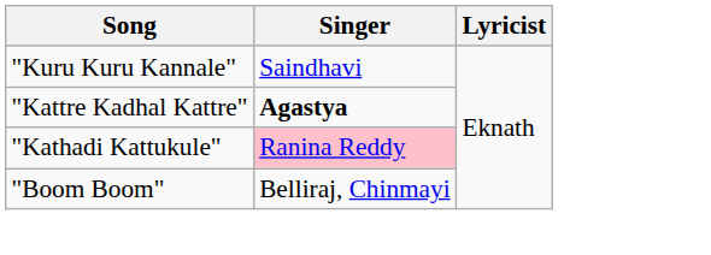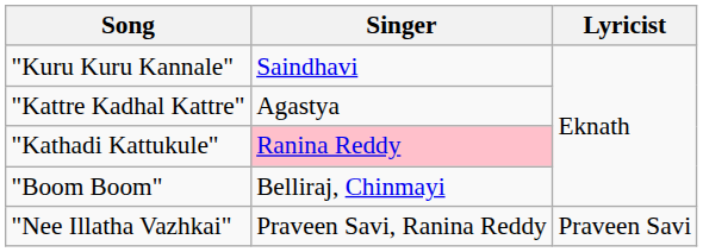"Kattre Kadhal Kattre" | Singer: bold -> normal
+ row: "Nee Illatha Vazhkai" | Praveen Savi, Ranina Reddy | Praveen Savi
